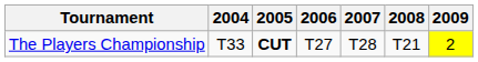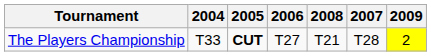columns swapped: 2007 <-> 2008
